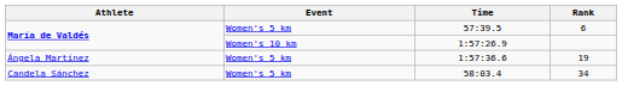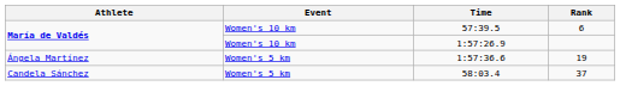57:39.5 | Event: Women's 5 km -> Women's 10 km
58:03.4 | Rank: 34 -> 37
